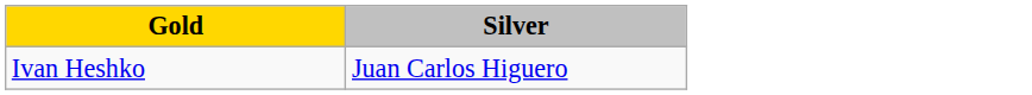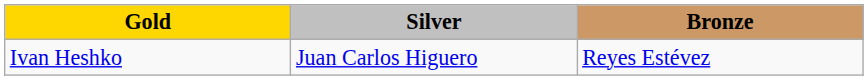+ column: Bronze | Reyes Estévez
